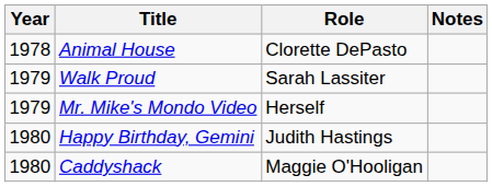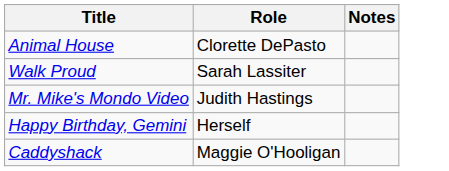- column: Year | 1978 | 1979 | 1979 | 1980 | 1980
Mr. Mike's Mondo Video | Role: Herself -> Judith Hastings
Happy Birthday, Gemini | Role: Judith Hastings -> Herself
